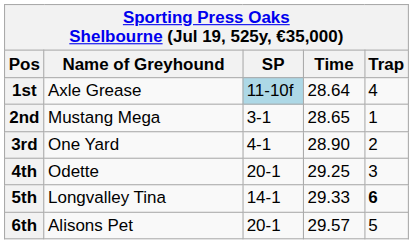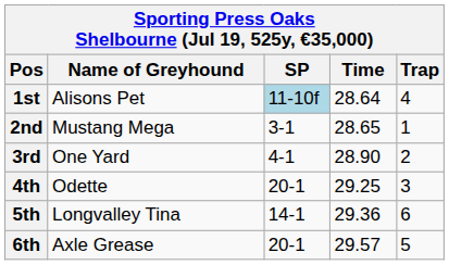1st | Name of Greyhound: Axle Grease -> Alisons Pet
5th | Time: 29.33 -> 29.36
5th | Trap: bold -> normal
6th | Name of Greyhound: Alisons Pet -> Axle Grease
